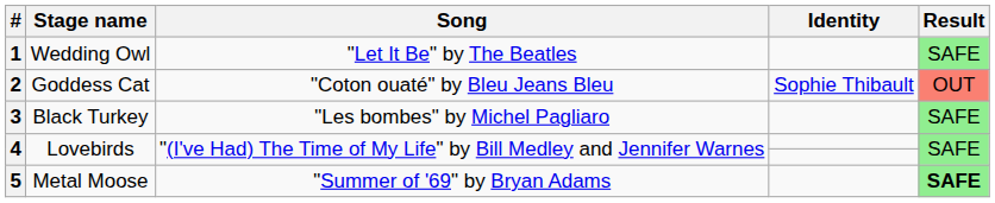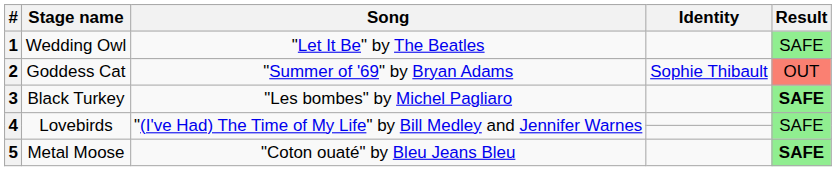2 | Song: "Coton ouaté" by Bleu Jeans Bleu -> "Summer of '69" by Bryan Adams
3 | Result: normal -> bold
5 | Song: "Summer of '69" by Bryan Adams -> "Coton ouaté" by Bleu Jeans Bleu
